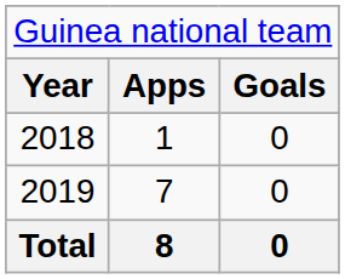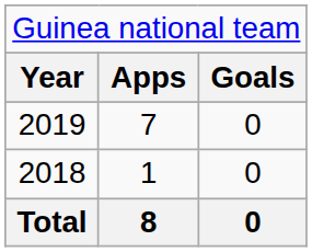rows swapped: 2018 <-> 2019
